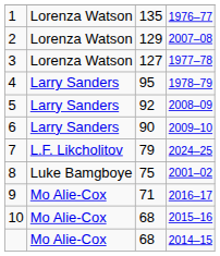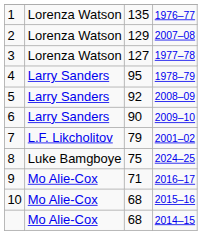7 | column 4: 2024–25 -> 2001–02
8 | column 4: 2001–02 -> 2024–25
